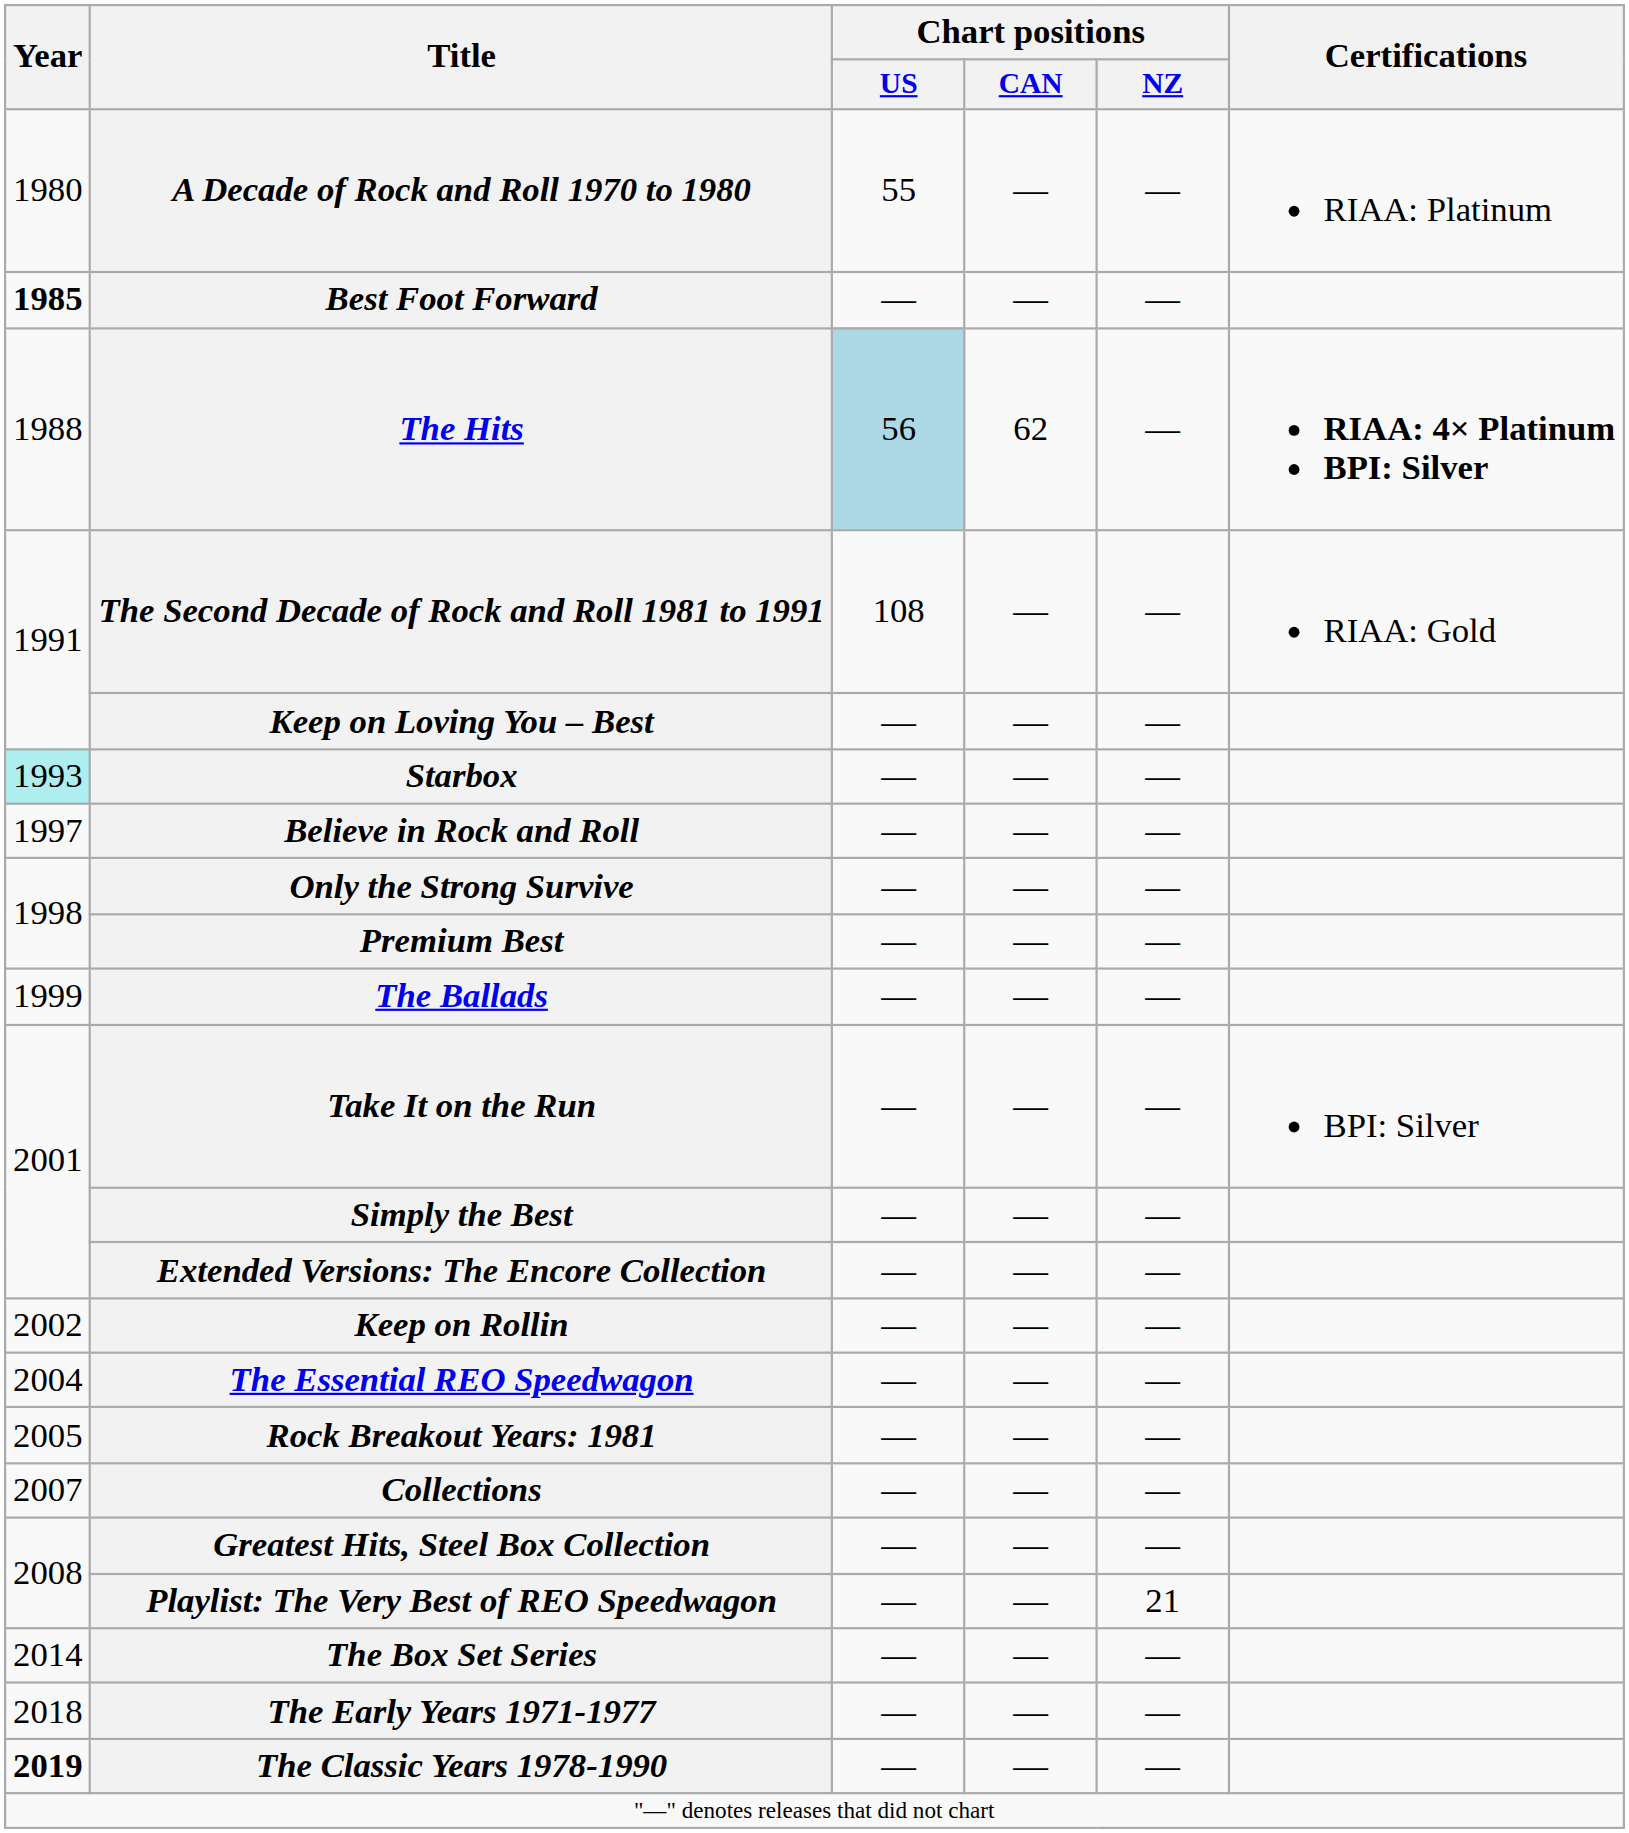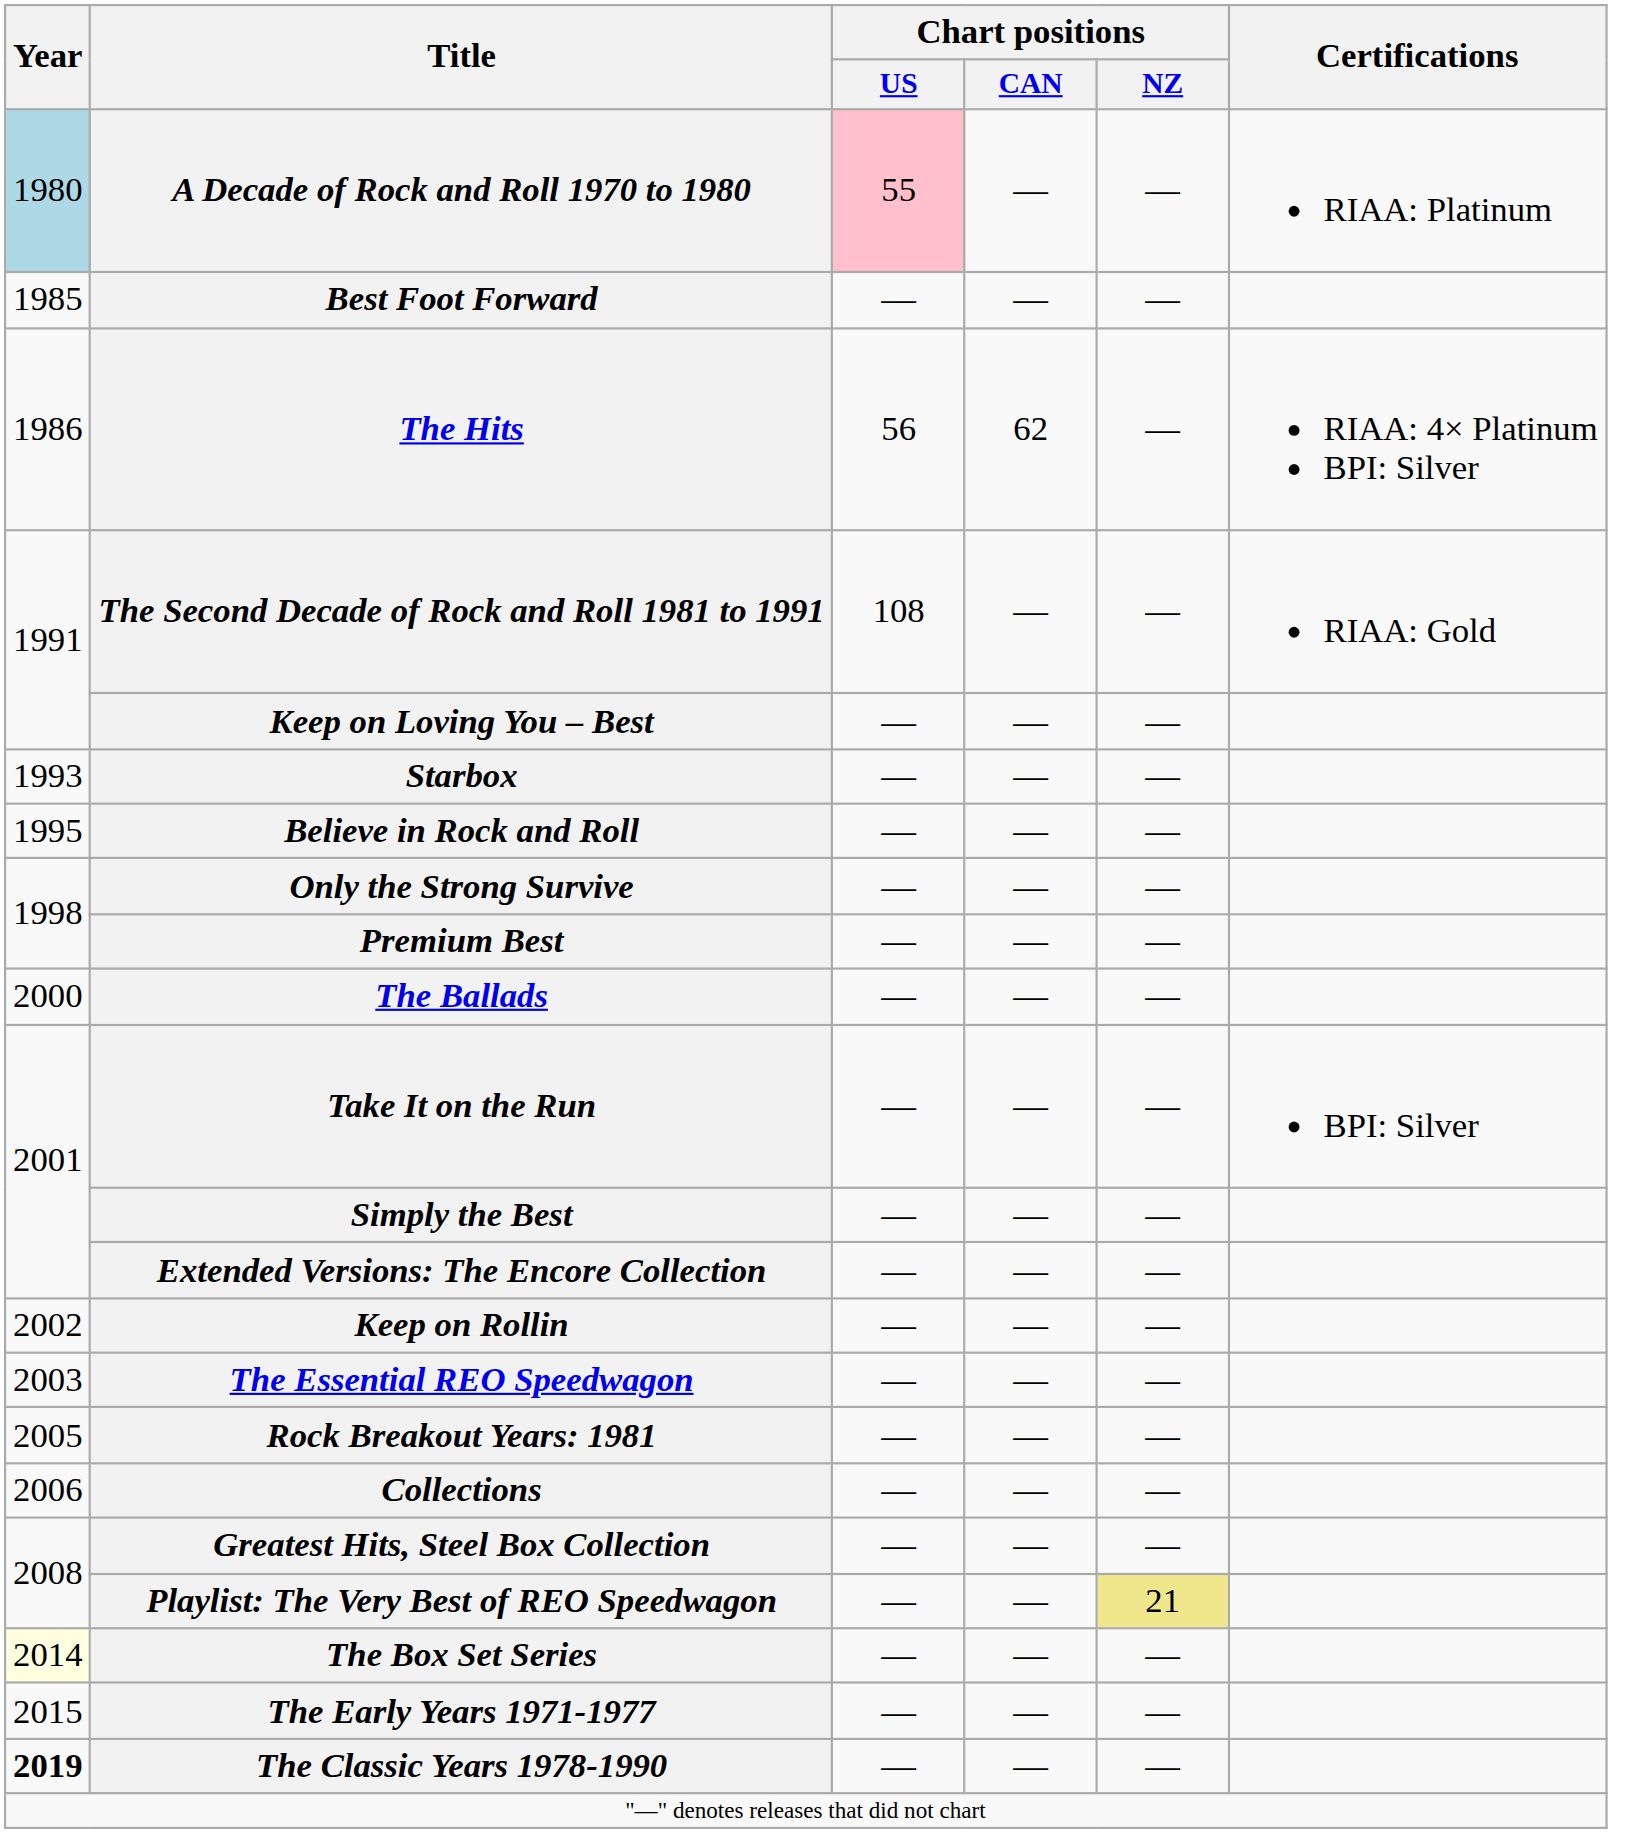A Decade of Rock and Roll 1970 to 1980 | Year: no background -> lightblue background
A Decade of Rock and Roll 1970 to 1980 | Chart positions / US: no background -> pink background
Best Foot Forward | Year: bold -> normal
The Hits | Year: 1988 -> 1986
The Hits | Chart positions / US: lightblue background -> no background
The Hits | Certifications: bold -> normal
Starbox | Year: paleturquoise background -> no background
Believe in Rock and Roll | Year: 1997 -> 1995
The Ballads | Year: 1999 -> 2000
The Essential REO Speedwagon | Year: 2004 -> 2003
Collections | Year: 2007 -> 2006
Playlist: The Very Best of REO Speedwagon | Chart positions / NZ: no background -> khaki background
The Box Set Series | Year: no background -> lightyellow background
The Early Years 1971-1977 | Year: 2018 -> 2015
